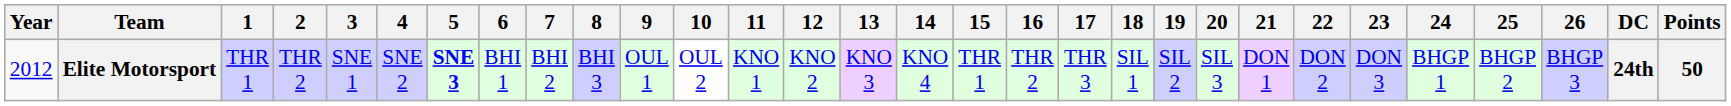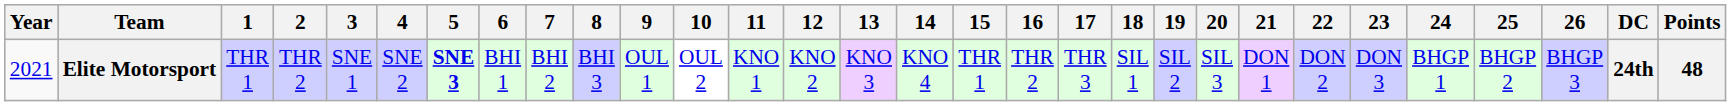Elite Motorsport | Year: 2012 -> 2021
Elite Motorsport | Points: 50 -> 48
